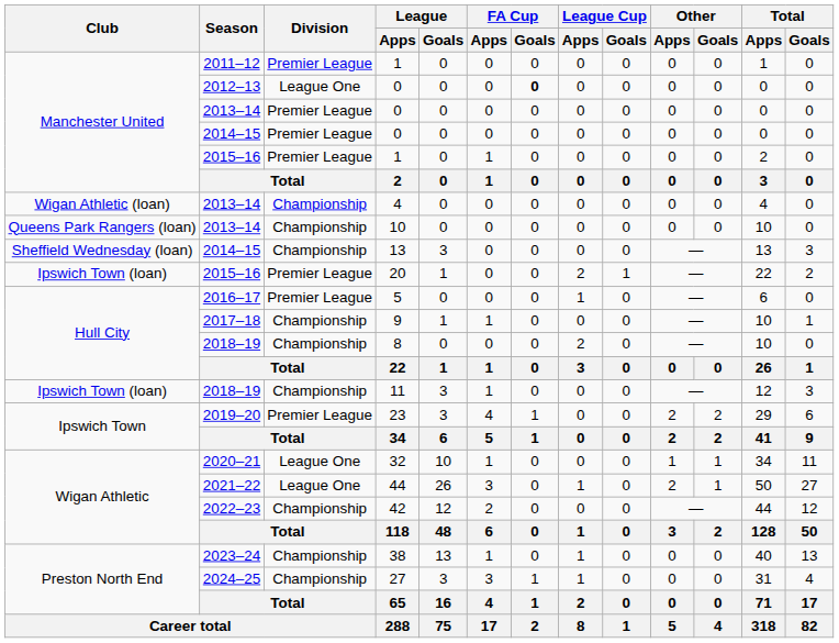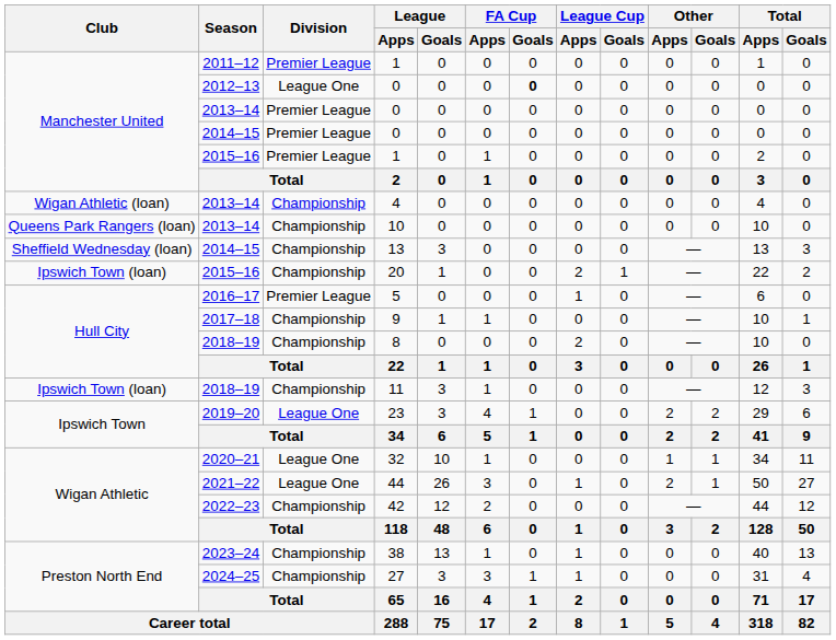20 | Division: Premier League -> Championship
23 | Division: Premier League -> League One
